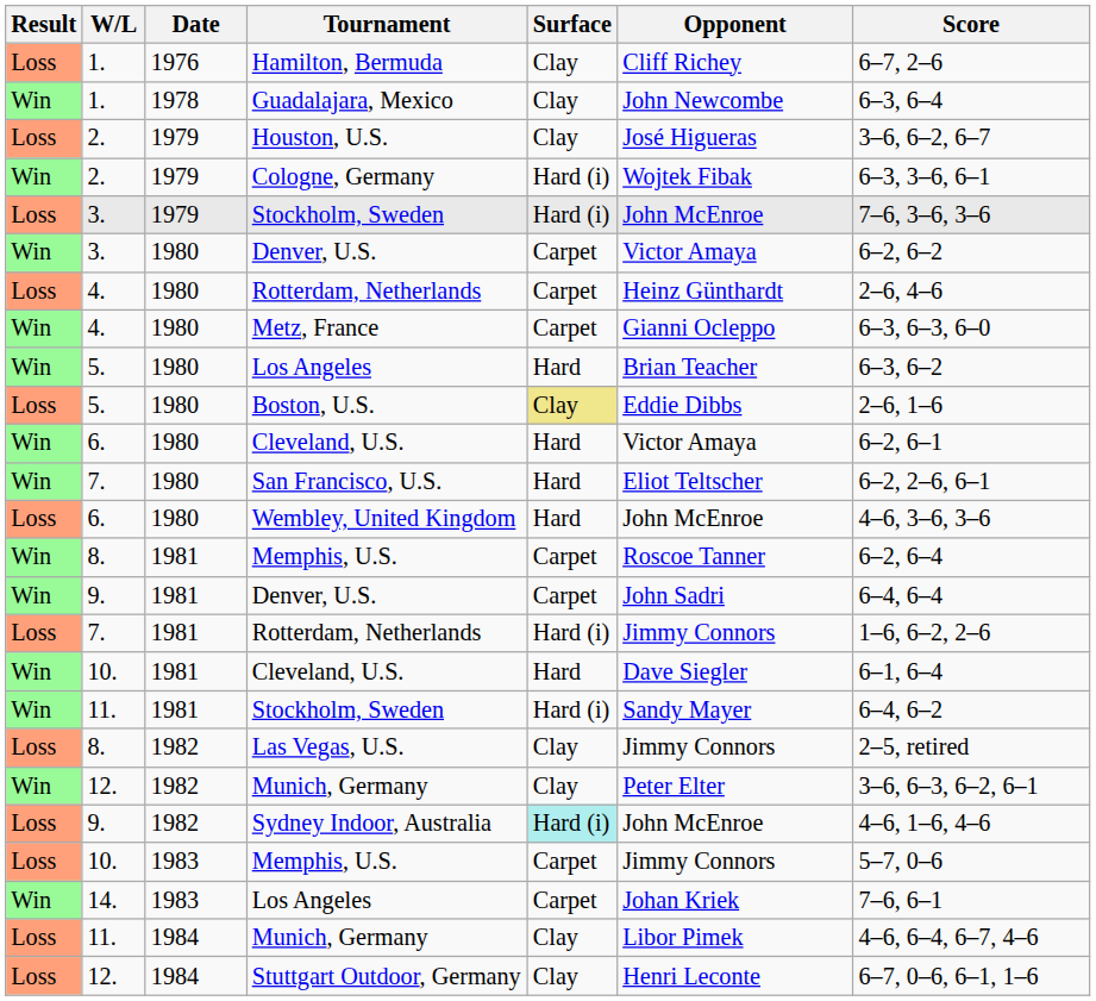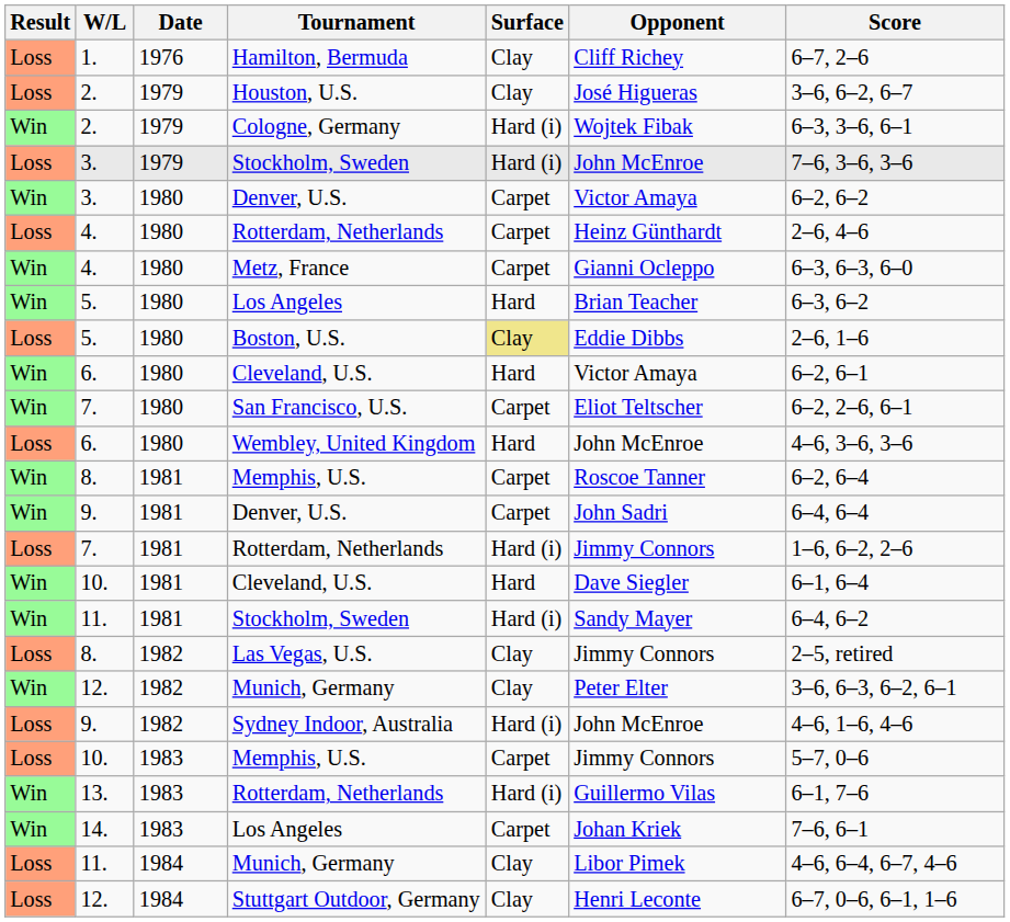- row: Win | 1. | 1978 | Guadalajara, Mexico | Clay | John Newcombe | 6–3, 6–4
San Francisco, U.S. | Surface: Hard -> Carpet
Sydney Indoor, Australia | Surface: paleturquoise background -> no background
+ row: Win | 13. | 1983 | Rotterdam, Netherlands | Hard (i) | Guillermo Vilas | 6–1, 7–6
